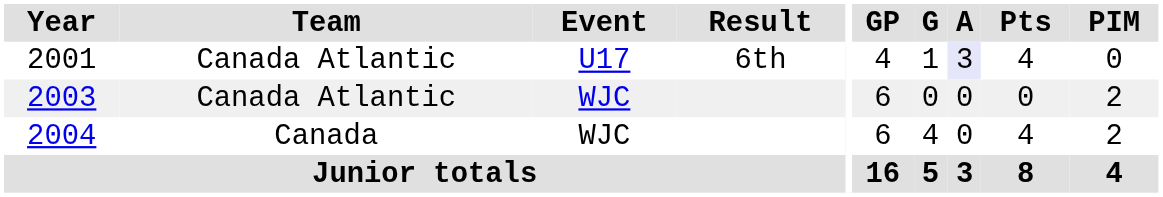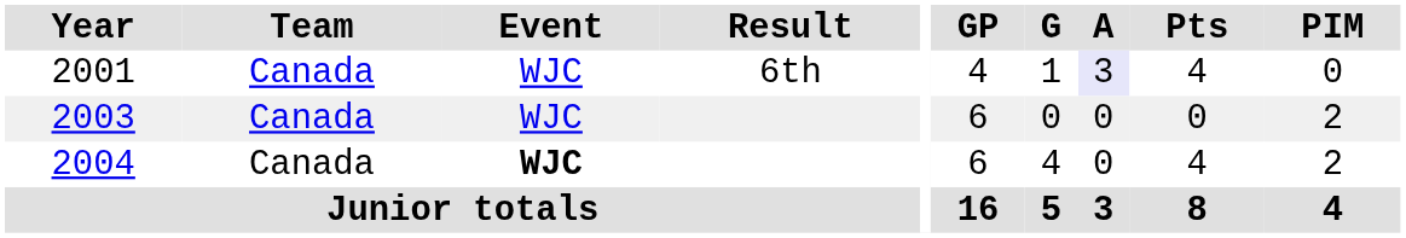2001 | Team: Canada Atlantic -> Canada
2001 | Event: U17 -> WJC
2003 | Team: Canada Atlantic -> Canada
2004 | Event: normal -> bold
